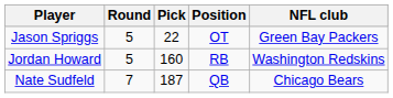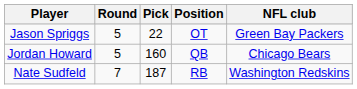Jordan Howard | Position: RB -> QB
Jordan Howard | NFL club: Washington Redskins -> Chicago Bears
Nate Sudfeld | Position: QB -> RB
Nate Sudfeld | NFL club: Chicago Bears -> Washington Redskins
